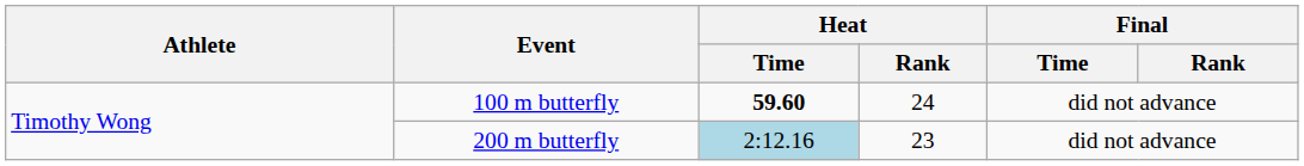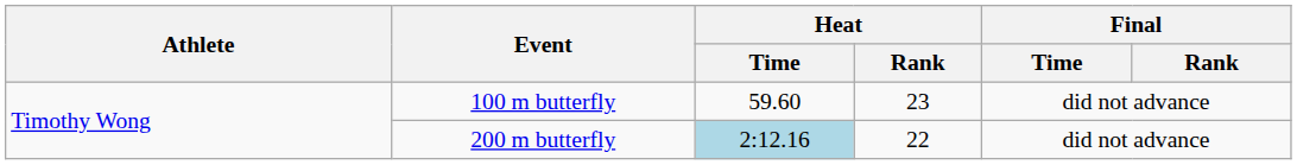100 m butterfly | Heat / Time: bold -> normal
100 m butterfly | Heat / Rank: 24 -> 23
200 m butterfly | Heat / Rank: 23 -> 22
